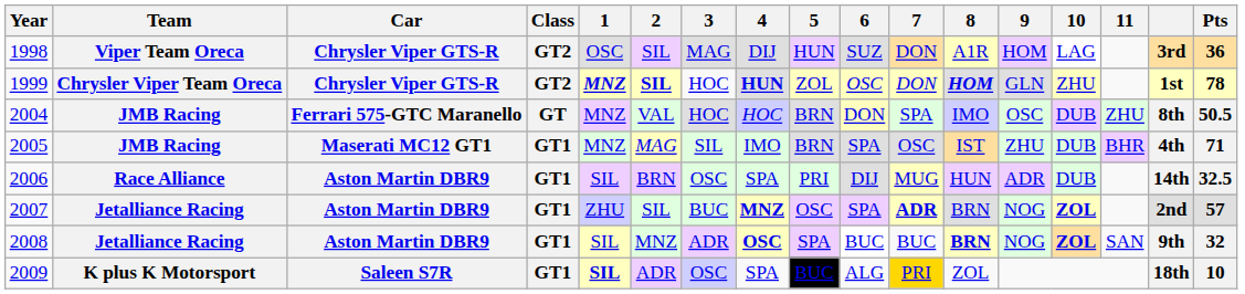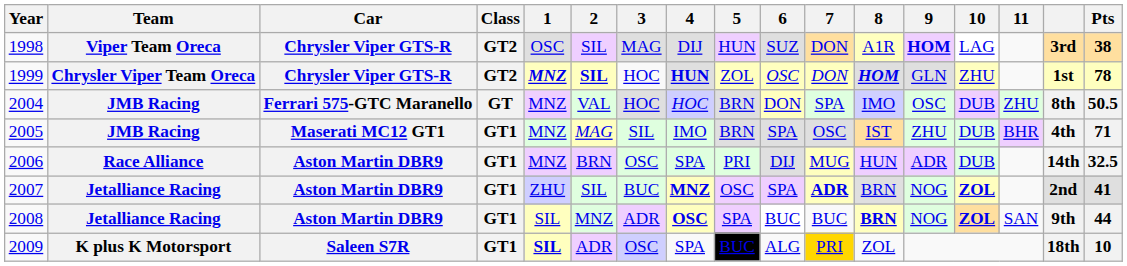1998 | 9: normal -> bold
1998 | Pts: 36 -> 38
2006 | 1: SIL -> MNZ
2007 | Pts: 57 -> 41
2008 | Pts: 32 -> 44
